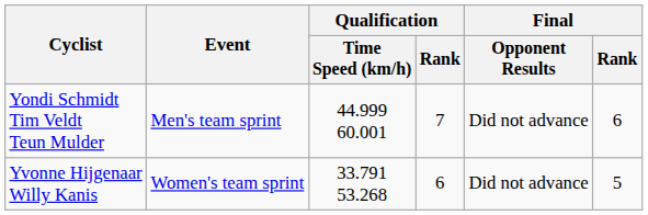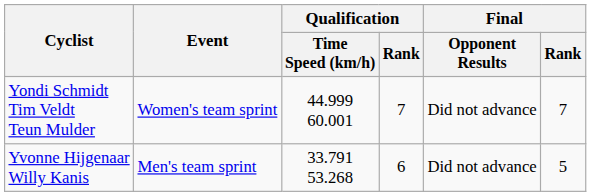Yondi Schmidt Tim Veldt Teun Mulder | Event: Men's team sprint -> Women's team sprint
Yondi Schmidt Tim Veldt Teun Mulder | Final / Rank: 6 -> 7
Yvonne Hijgenaar Willy Kanis | Event: Women's team sprint -> Men's team sprint
